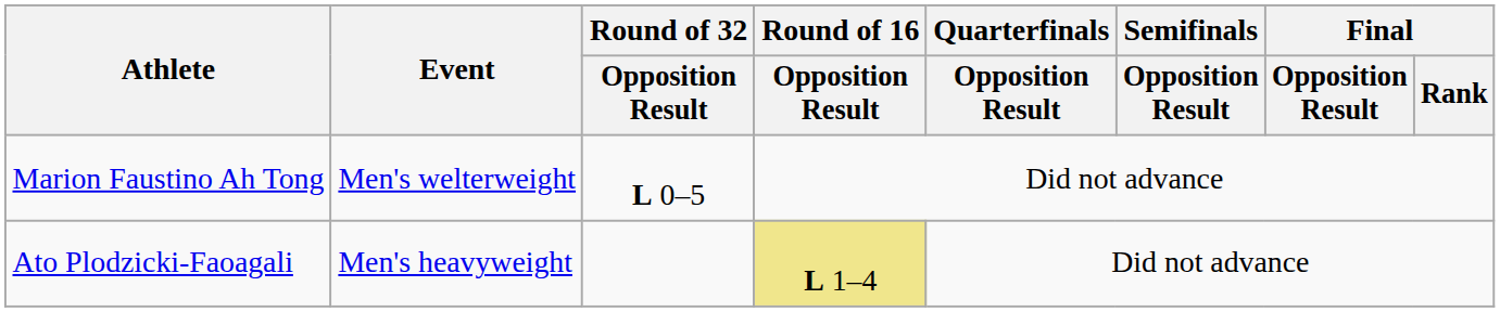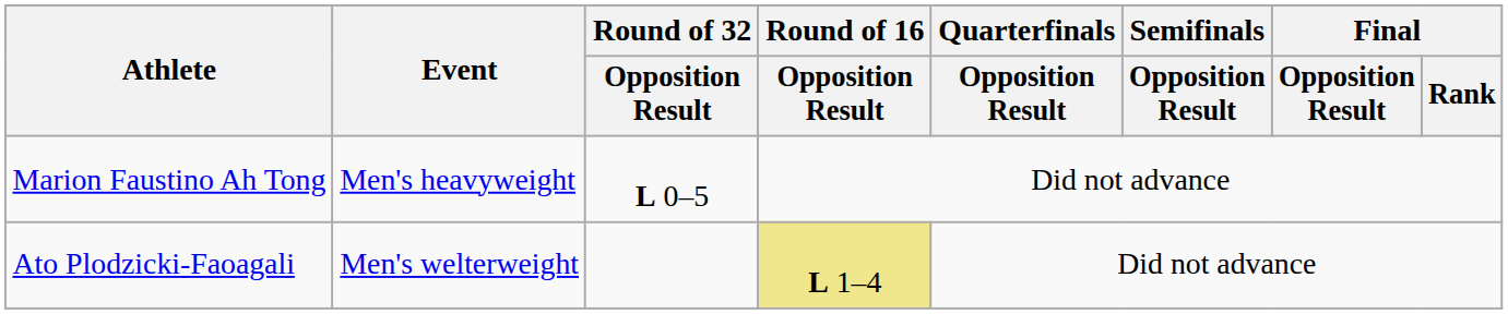Marion Faustino Ah Tong | Event: Men's welterweight -> Men's heavyweight
Ato Plodzicki-Faoagali | Event: Men's heavyweight -> Men's welterweight
